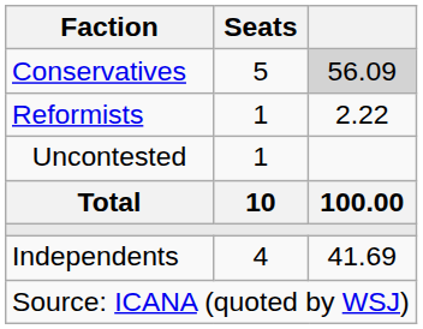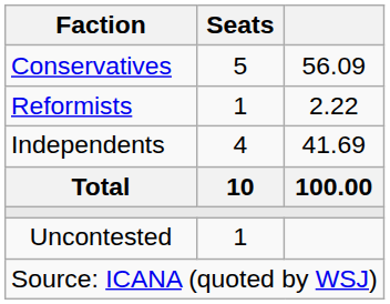Conservatives | column 3: lightgrey background -> no background
rows swapped: Independents <-> Uncontested
